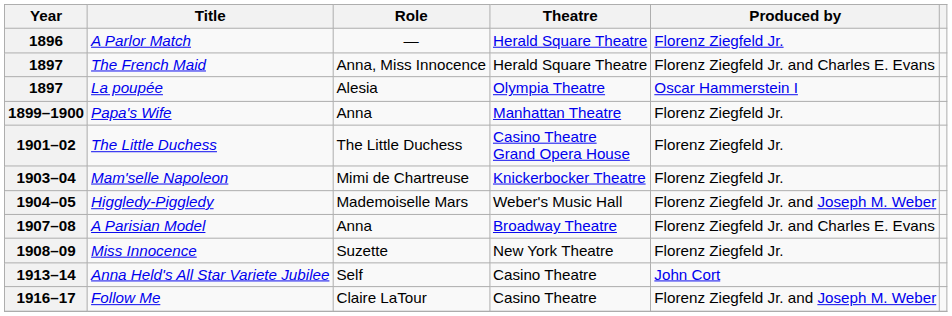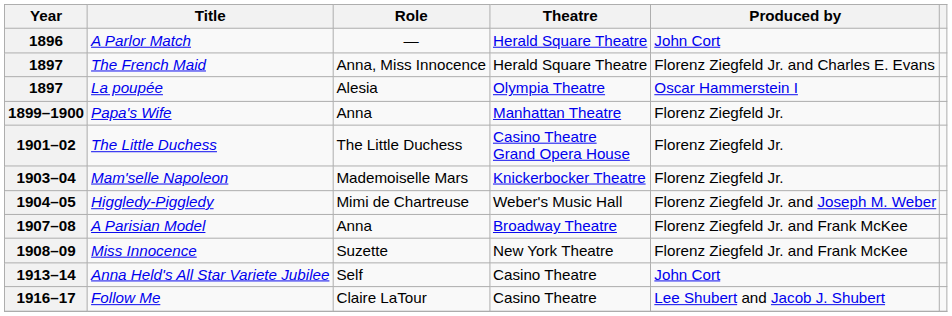1896 | Produced by: Florenz Ziegfeld Jr. -> John Cort
1903–04 | Role: Mimi de Chartreuse -> Mademoiselle Mars
1904–05 | Role: Mademoiselle Mars -> Mimi de Chartreuse
1907–08 | Produced by: Florenz Ziegfeld Jr. and Charles E. Evans -> Florenz Ziegfeld Jr. and Frank McKee
1908–09 | Produced by: Florenz Ziegfeld Jr. -> Florenz Ziegfeld Jr. and Frank McKee
1916–17 | Produced by: Florenz Ziegfeld Jr. and Joseph M. Weber -> Lee Shubert and Jacob J. Shubert
